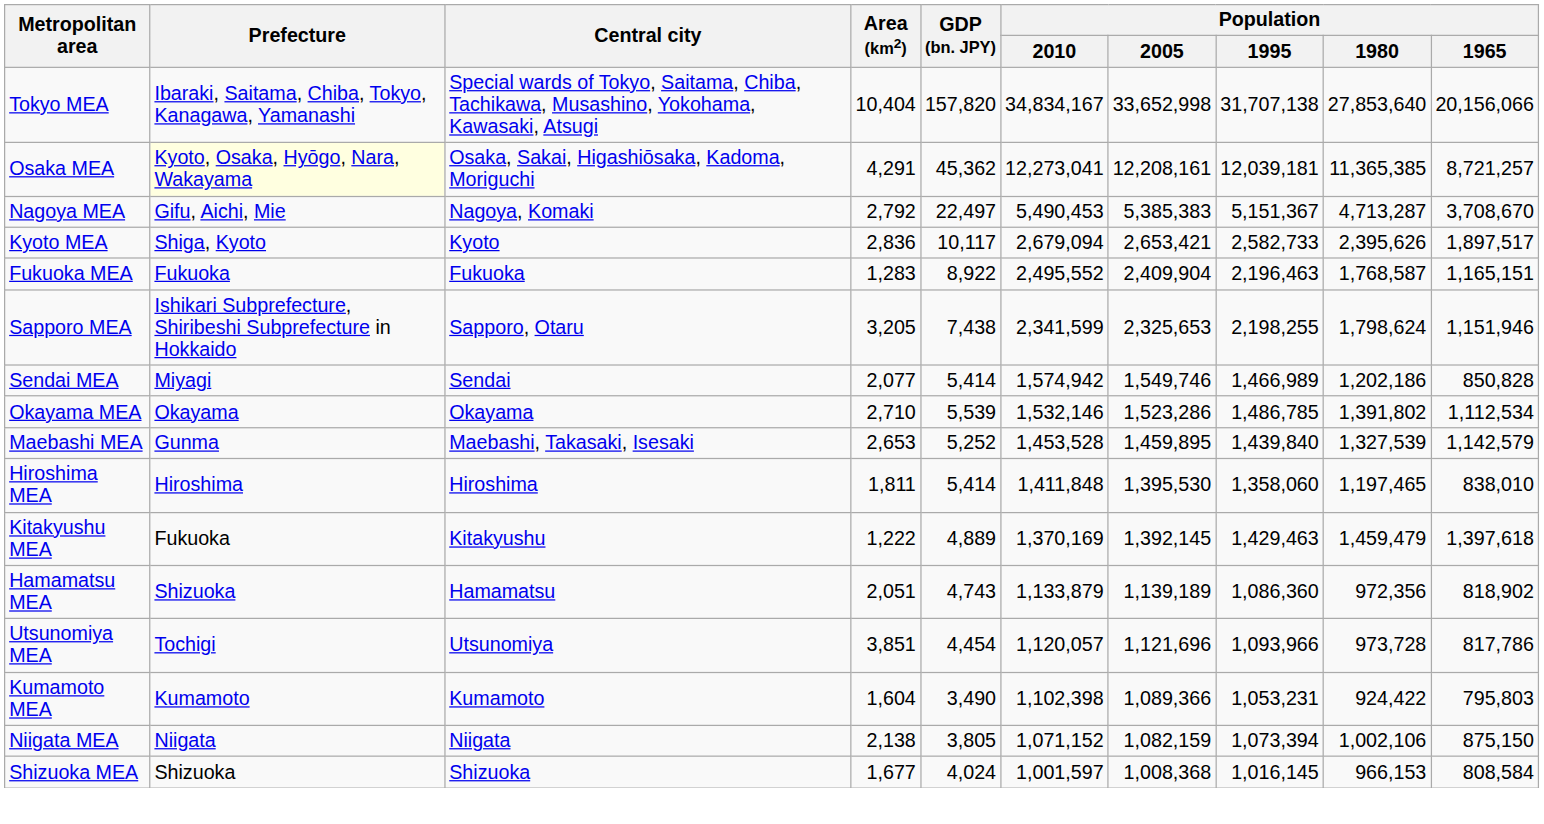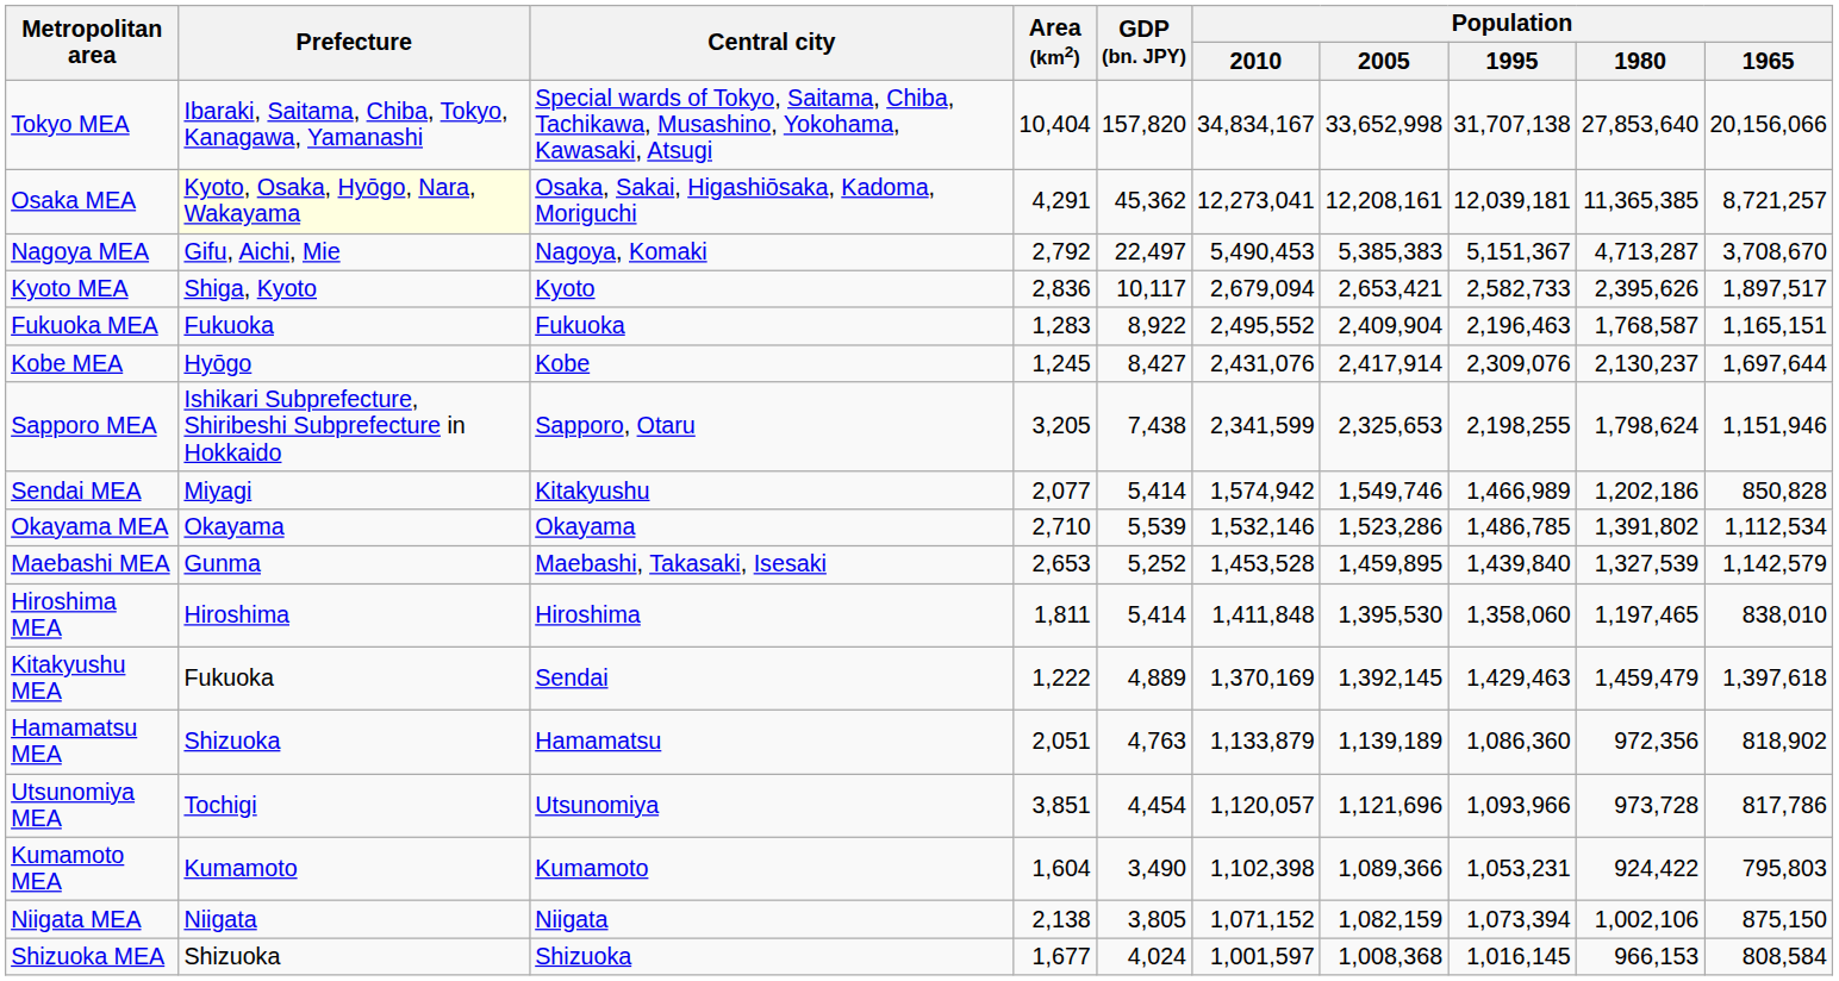+ row: Kobe MEA | Hyōgo | Kobe | 1,245 | 8,427 | 2,431,076 | 2,417,914 | 2,309,076 | 2,130,237 | 1,697,644
Sendai MEA | Central city: Sendai -> Kitakyushu
Kitakyushu MEA | Central city: Kitakyushu -> Sendai
Hamamatsu MEA | GDP (bn. JPY): 4,743 -> 4,763
